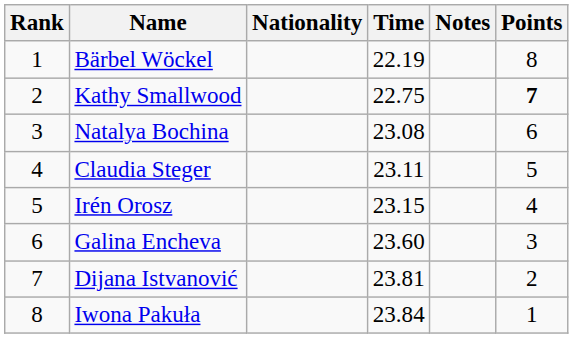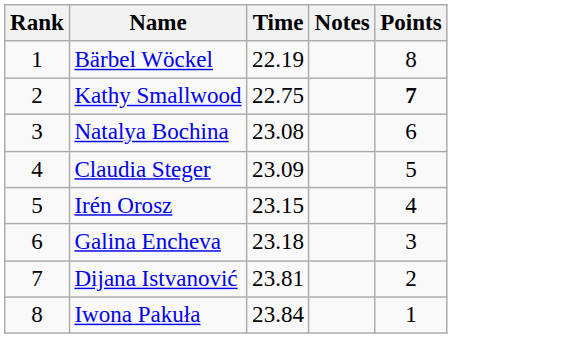- column: Nationality
Claudia Steger | Time: 23.11 -> 23.09
Galina Encheva | Time: 23.60 -> 23.18
